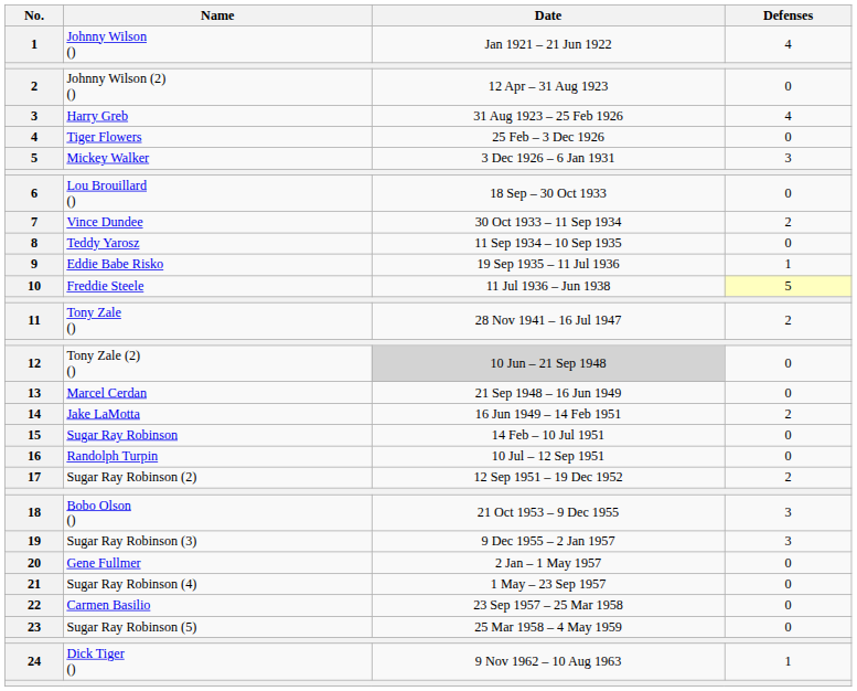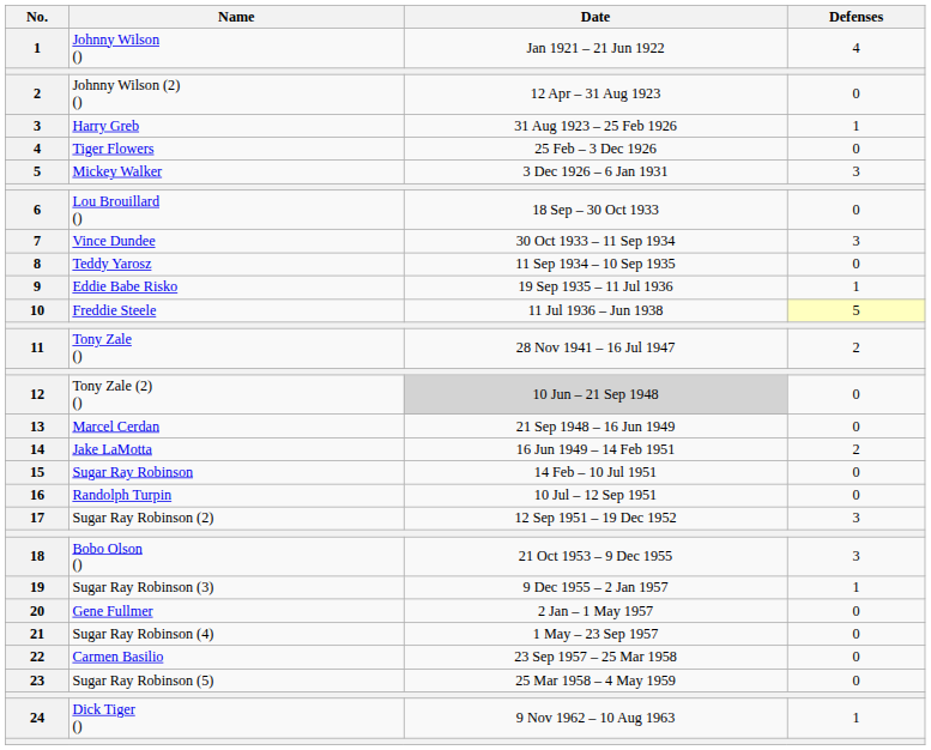Harry Greb | Defenses: 4 -> 1
Vince Dundee | Defenses: 2 -> 3
Sugar Ray Robinson (2) | Defenses: 2 -> 3
Sugar Ray Robinson (3) | Defenses: 3 -> 1
